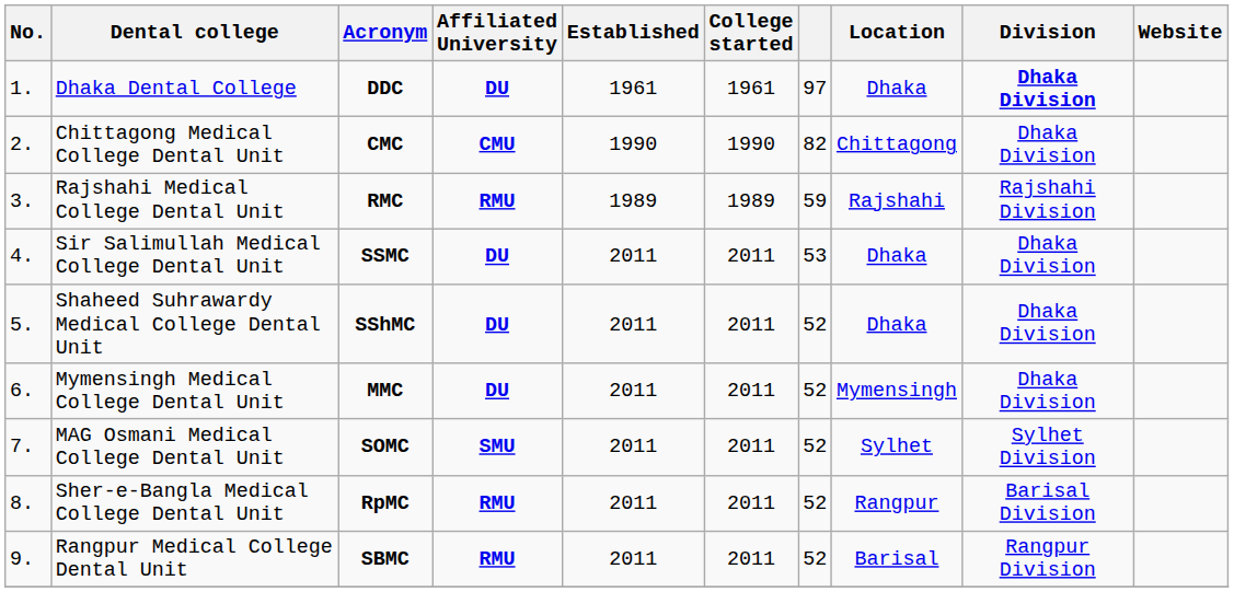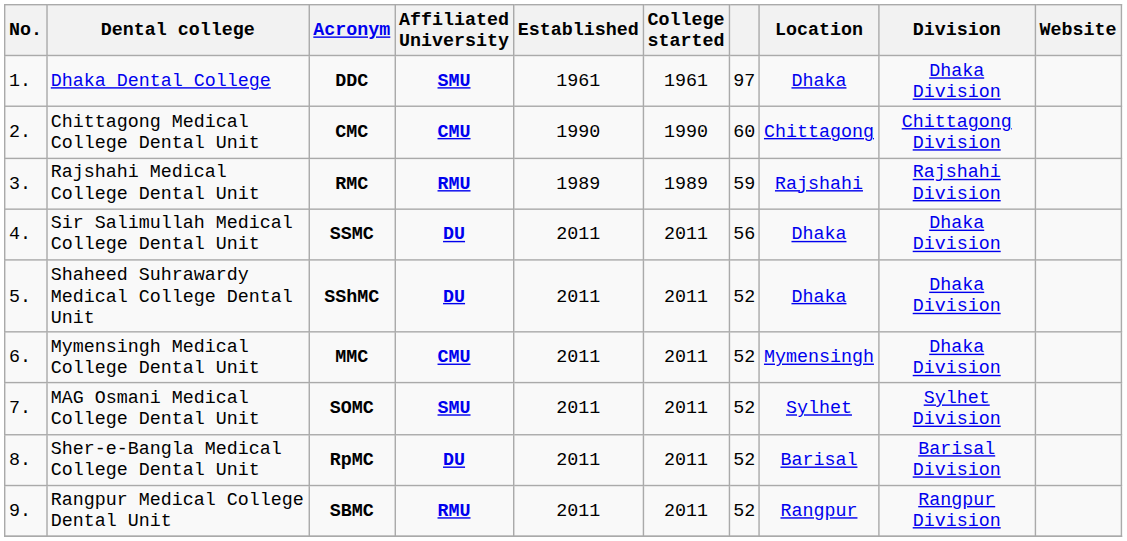Dhaka Dental College | Affiliated University: DU -> SMU
Dhaka Dental College | Division: bold -> normal
Chittagong Medical College Dental Unit | column 7: 82 -> 60
Chittagong Medical College Dental Unit | Division: Dhaka Division -> Chittagong Division
Sir Salimullah Medical College Dental Unit | column 7: 53 -> 56
Mymensingh Medical College Dental Unit | Affiliated University: DU -> CMU
Sher-e-Bangla Medical College Dental Unit | Affiliated University: RMU -> DU
Sher-e-Bangla Medical College Dental Unit | Location: Rangpur -> Barisal
Rangpur Medical College Dental Unit | Location: Barisal -> Rangpur
